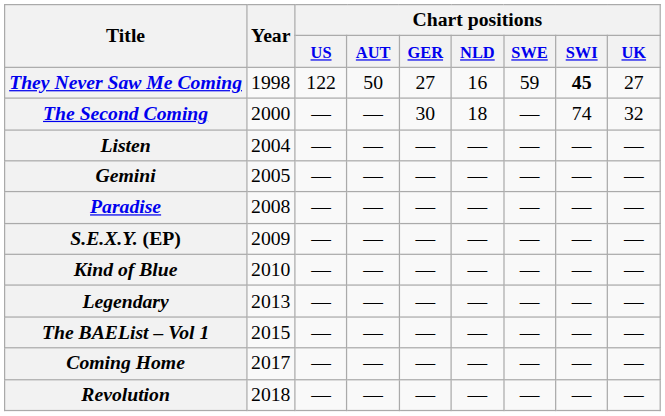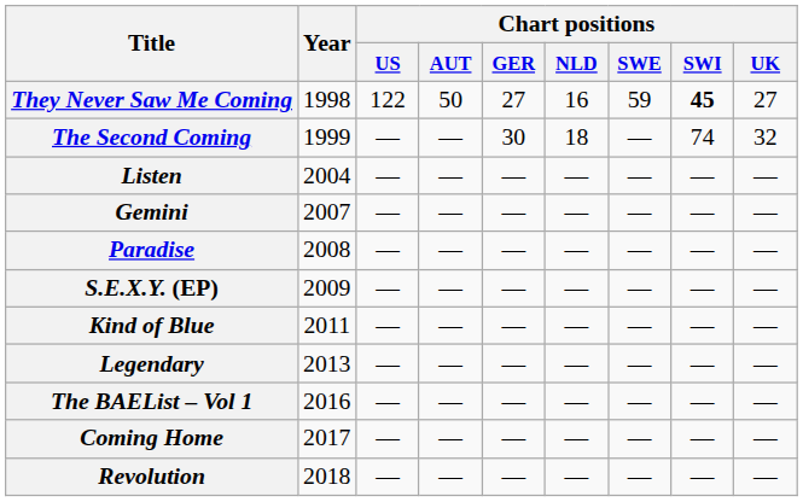The Second Coming | Year: 2000 -> 1999
Gemini | Year: 2005 -> 2007
Kind of Blue | Year: 2010 -> 2011
The BAEList – Vol 1 | Year: 2015 -> 2016
